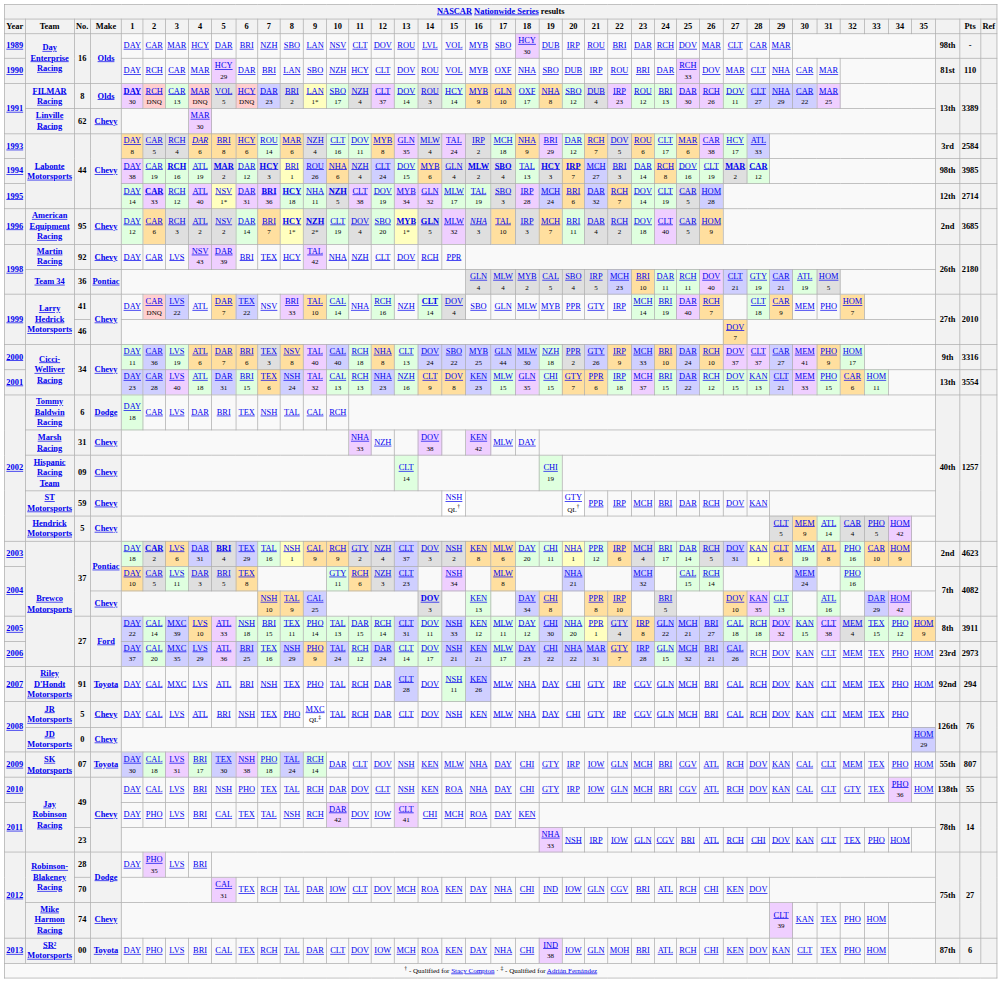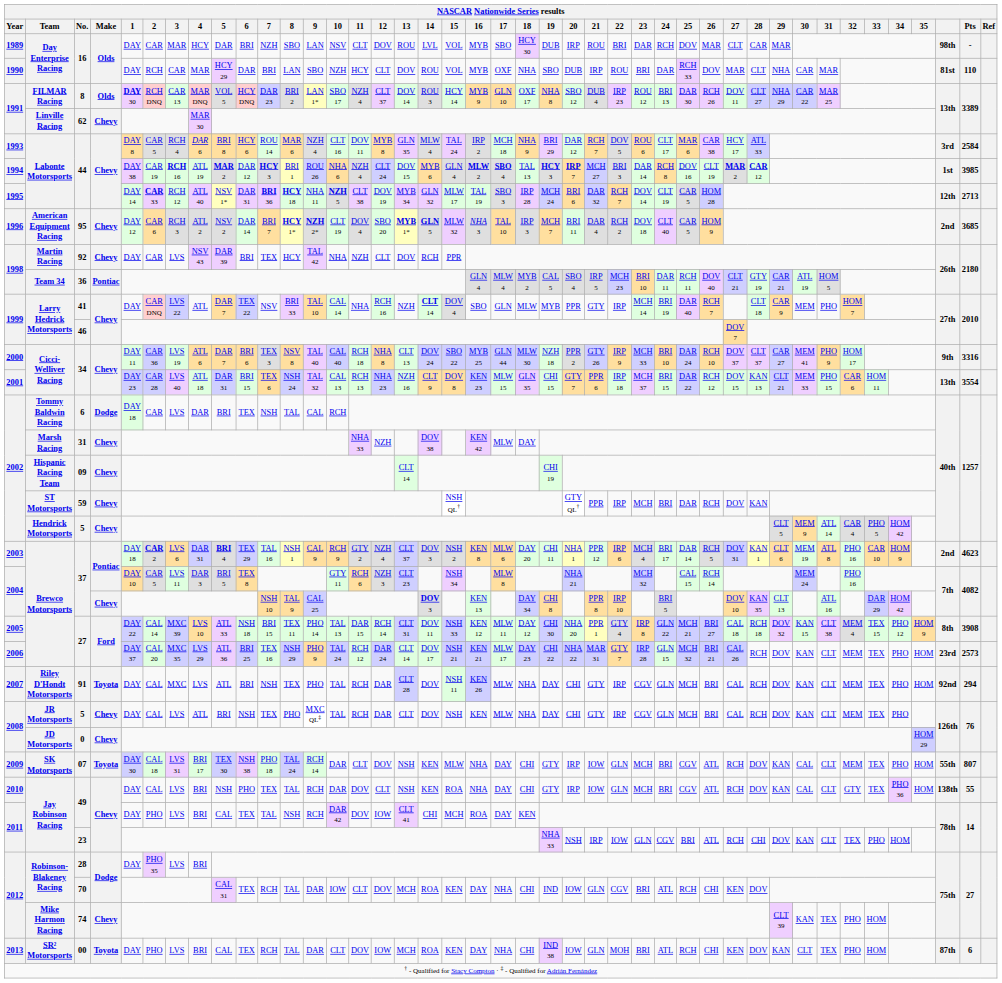1994 / 44 | column 40: 98th -> 1st
1995 / 44 | Pts: 2714 -> 2713
2005 / 27 | Pts: 3911 -> 3908
2006 / 27 | Pts: 2973 -> 2573
